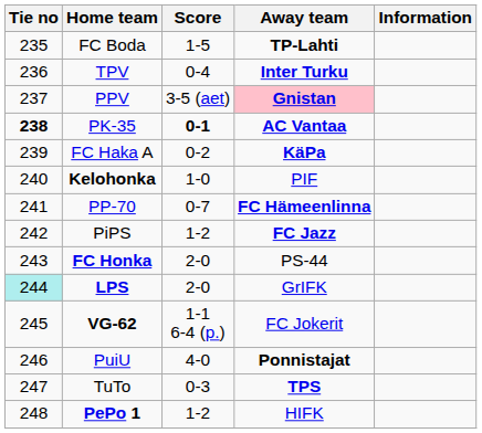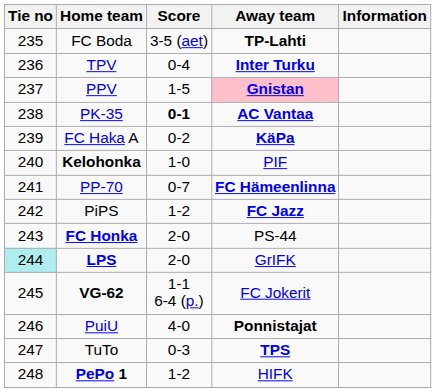FC Boda | Score: 1-5 -> 3-5 (aet)
PPV | Score: 3-5 (aet) -> 1-5
PK-35 | Tie no: bold -> normal
